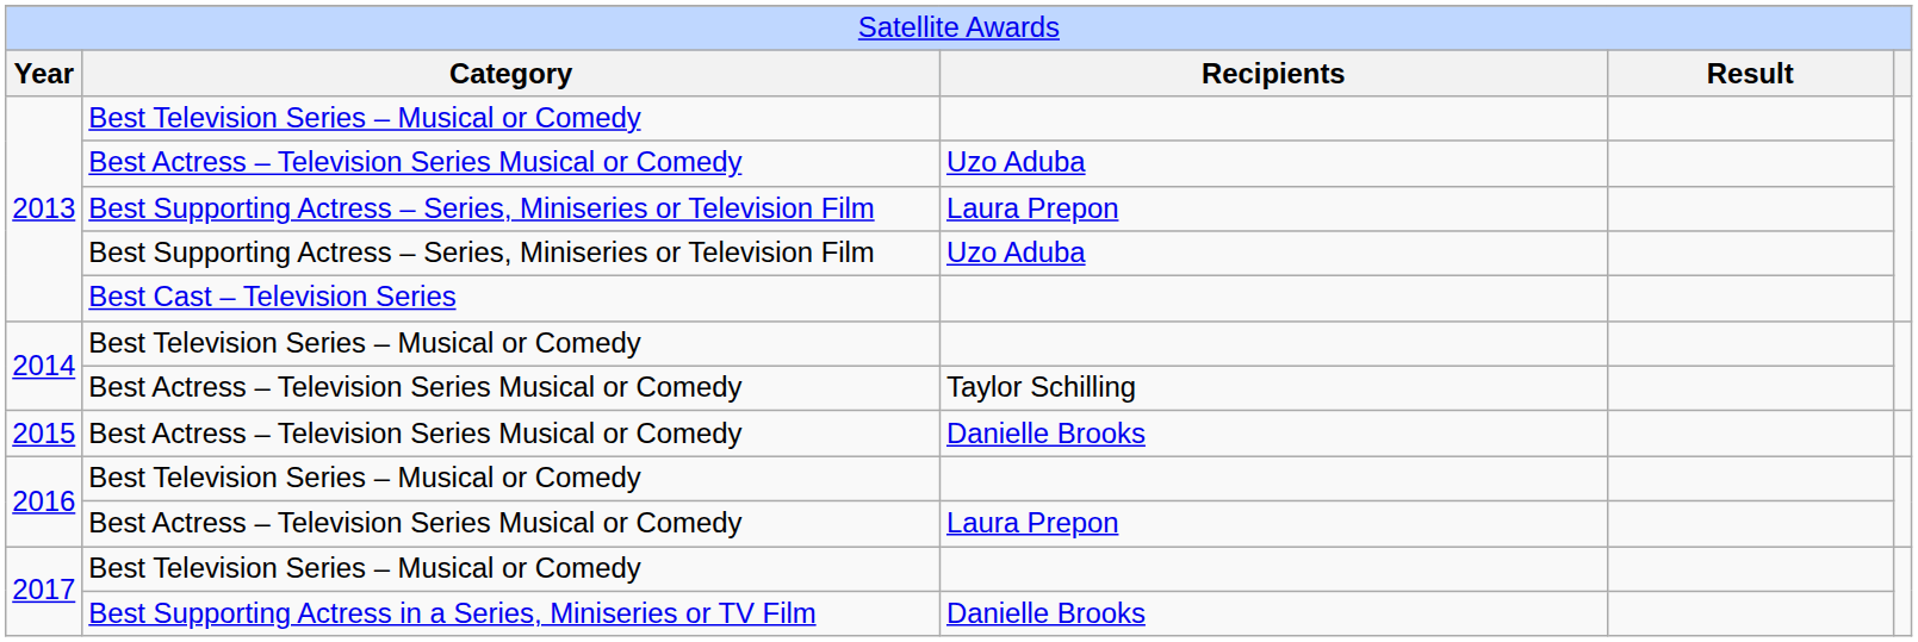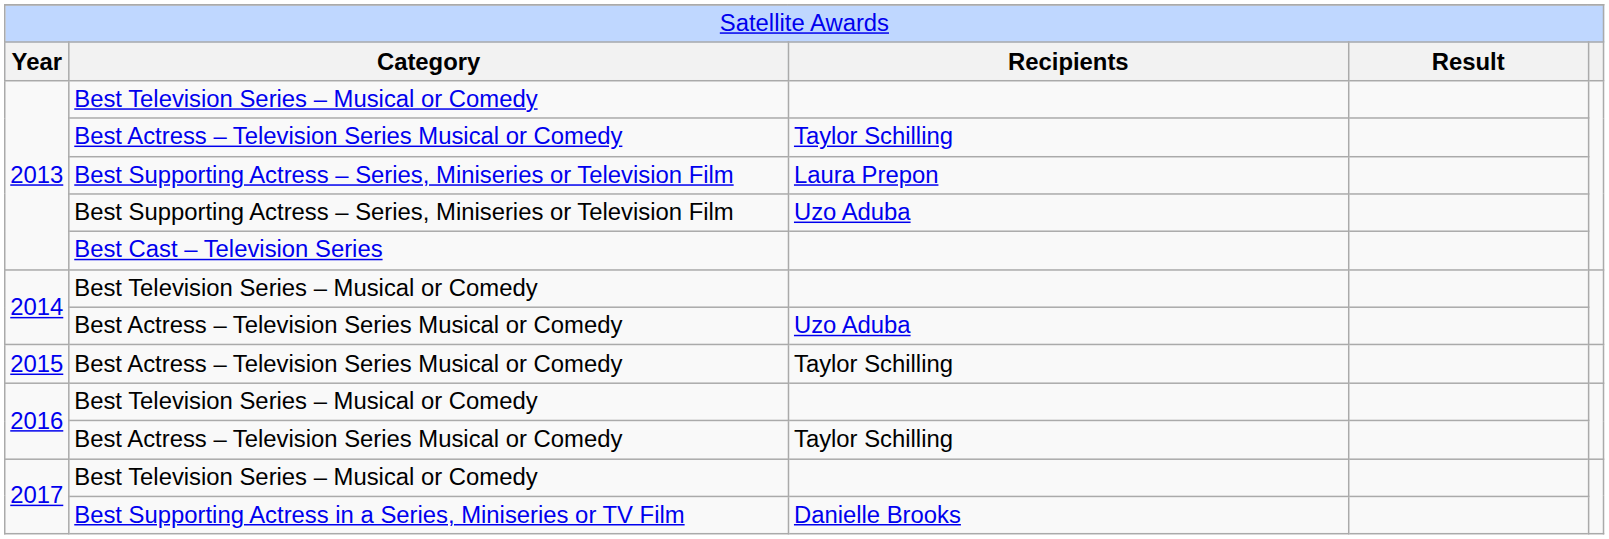2013 / Best Actress – Television Series Musical or Comedy | column 3: Uzo Aduba -> Taylor Schilling
2014 / Best Actress – Television Series Musical or Comedy | column 3: Taylor Schilling -> Uzo Aduba
2015 | column 3: Danielle Brooks -> Taylor Schilling
2016 / Best Actress – Television Series Musical or Comedy | column 3: Laura Prepon -> Taylor Schilling
